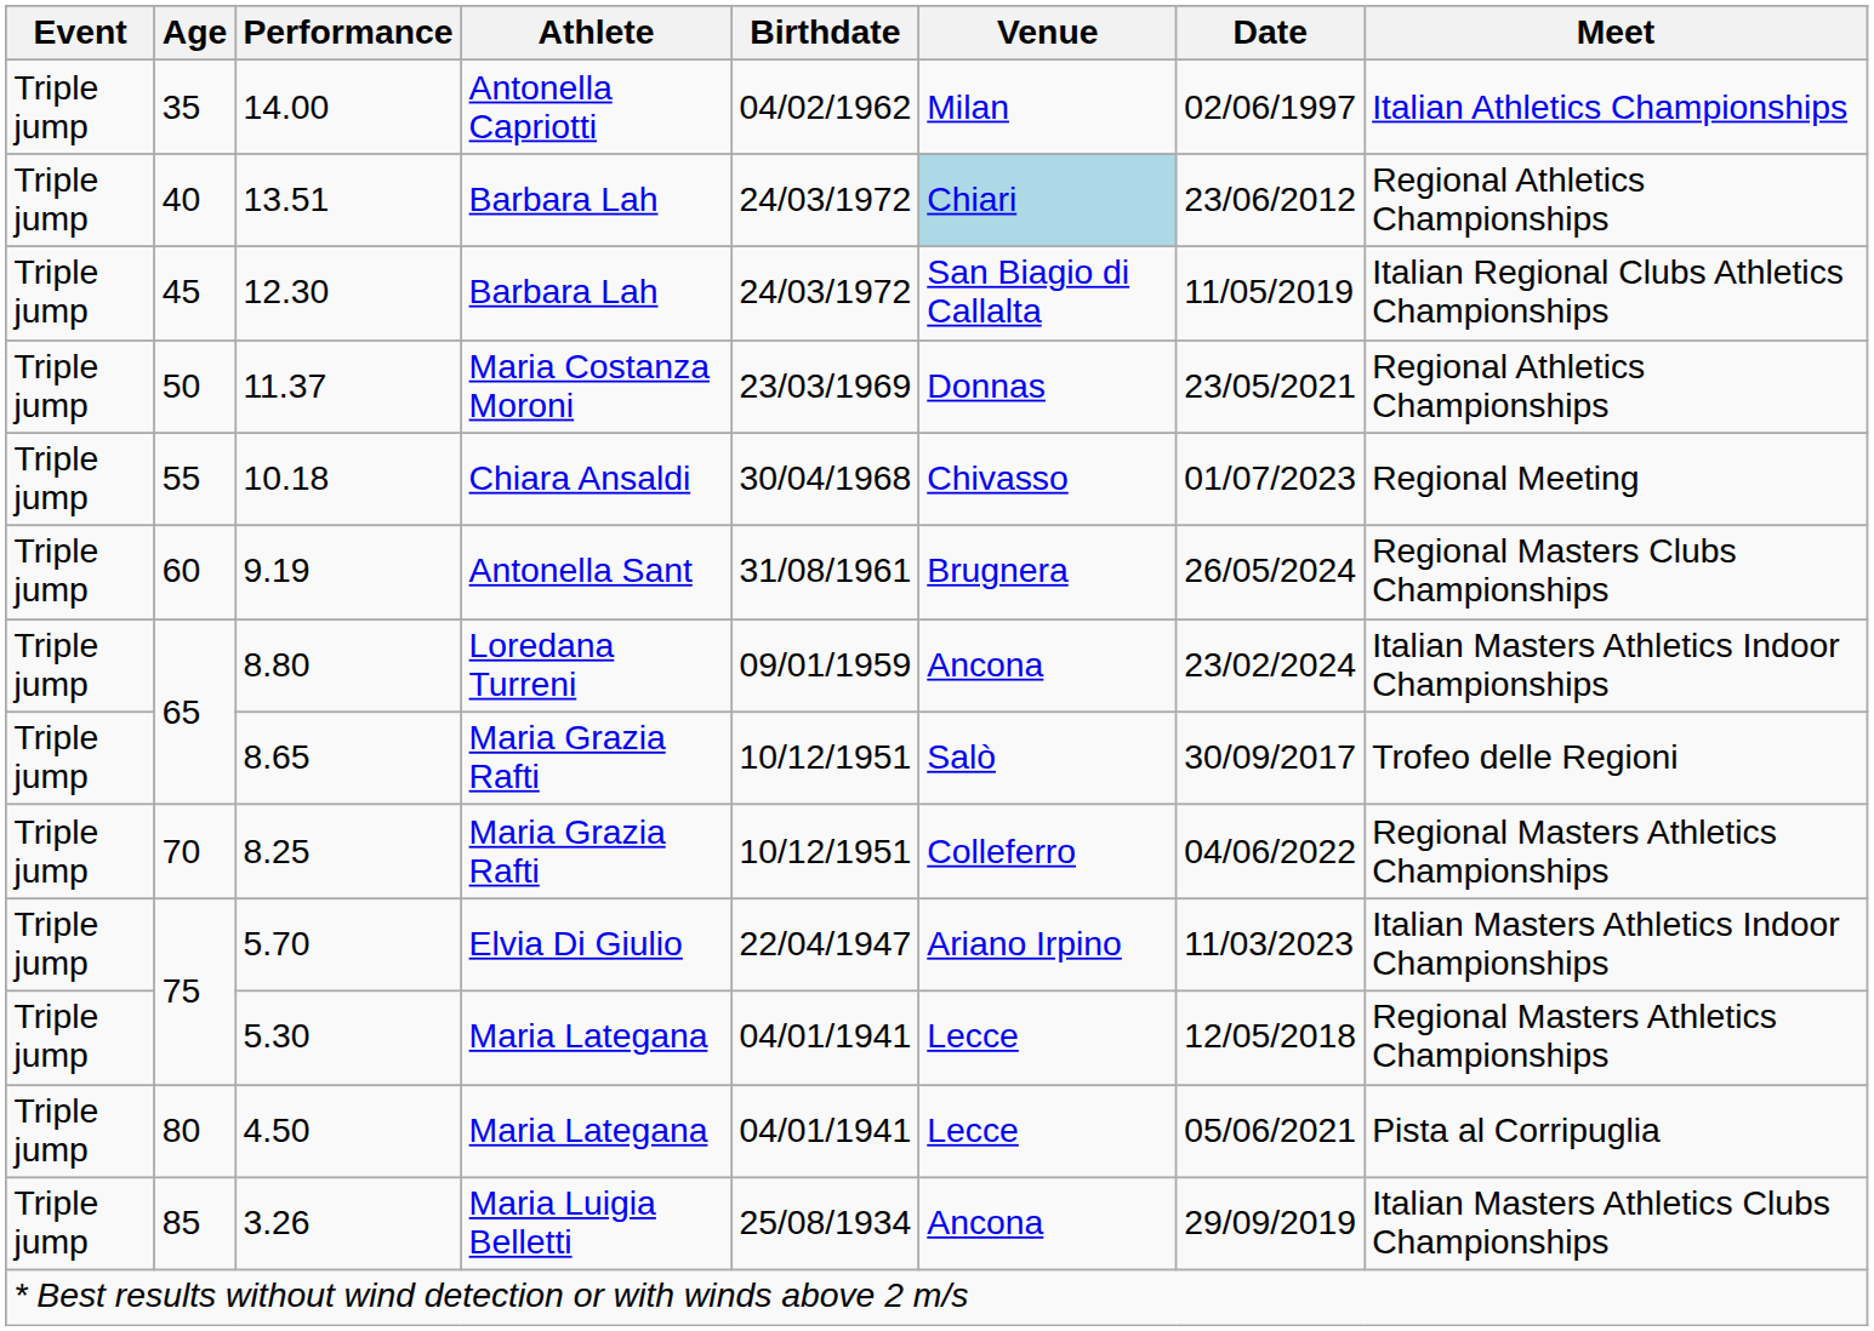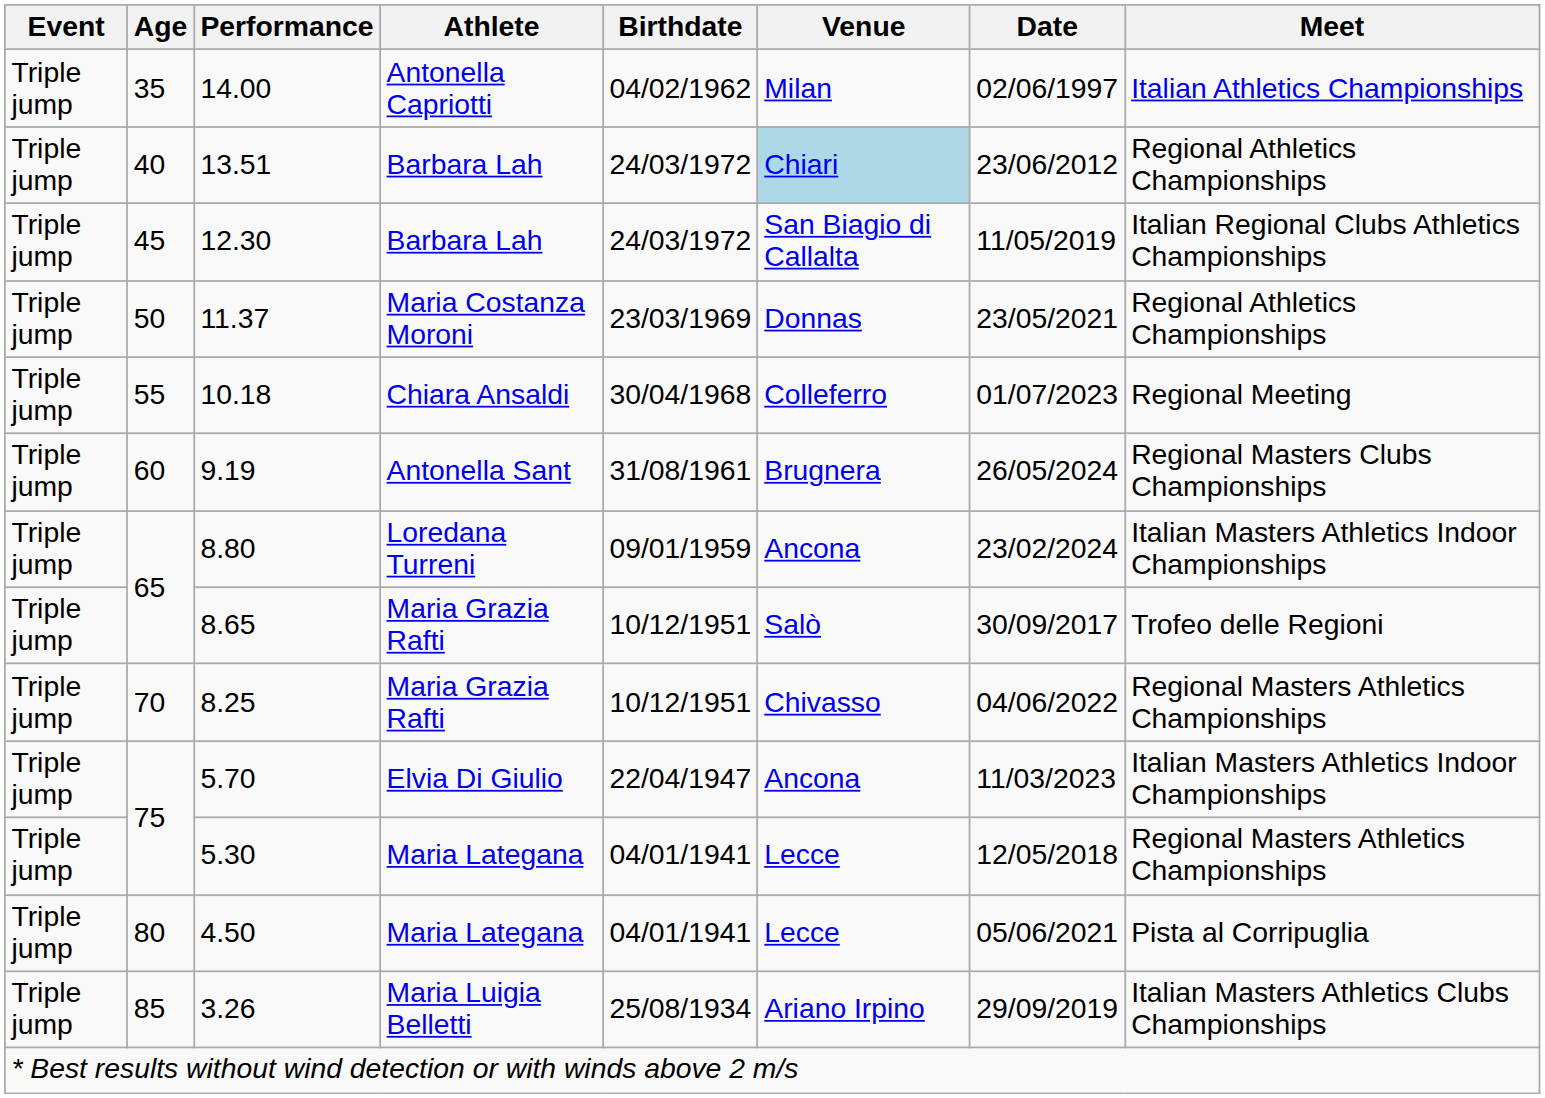10.18 | Venue: Chivasso -> Colleferro
8.25 | Venue: Colleferro -> Chivasso
5.70 | Venue: Ariano Irpino -> Ancona
3.26 | Venue: Ancona -> Ariano Irpino
